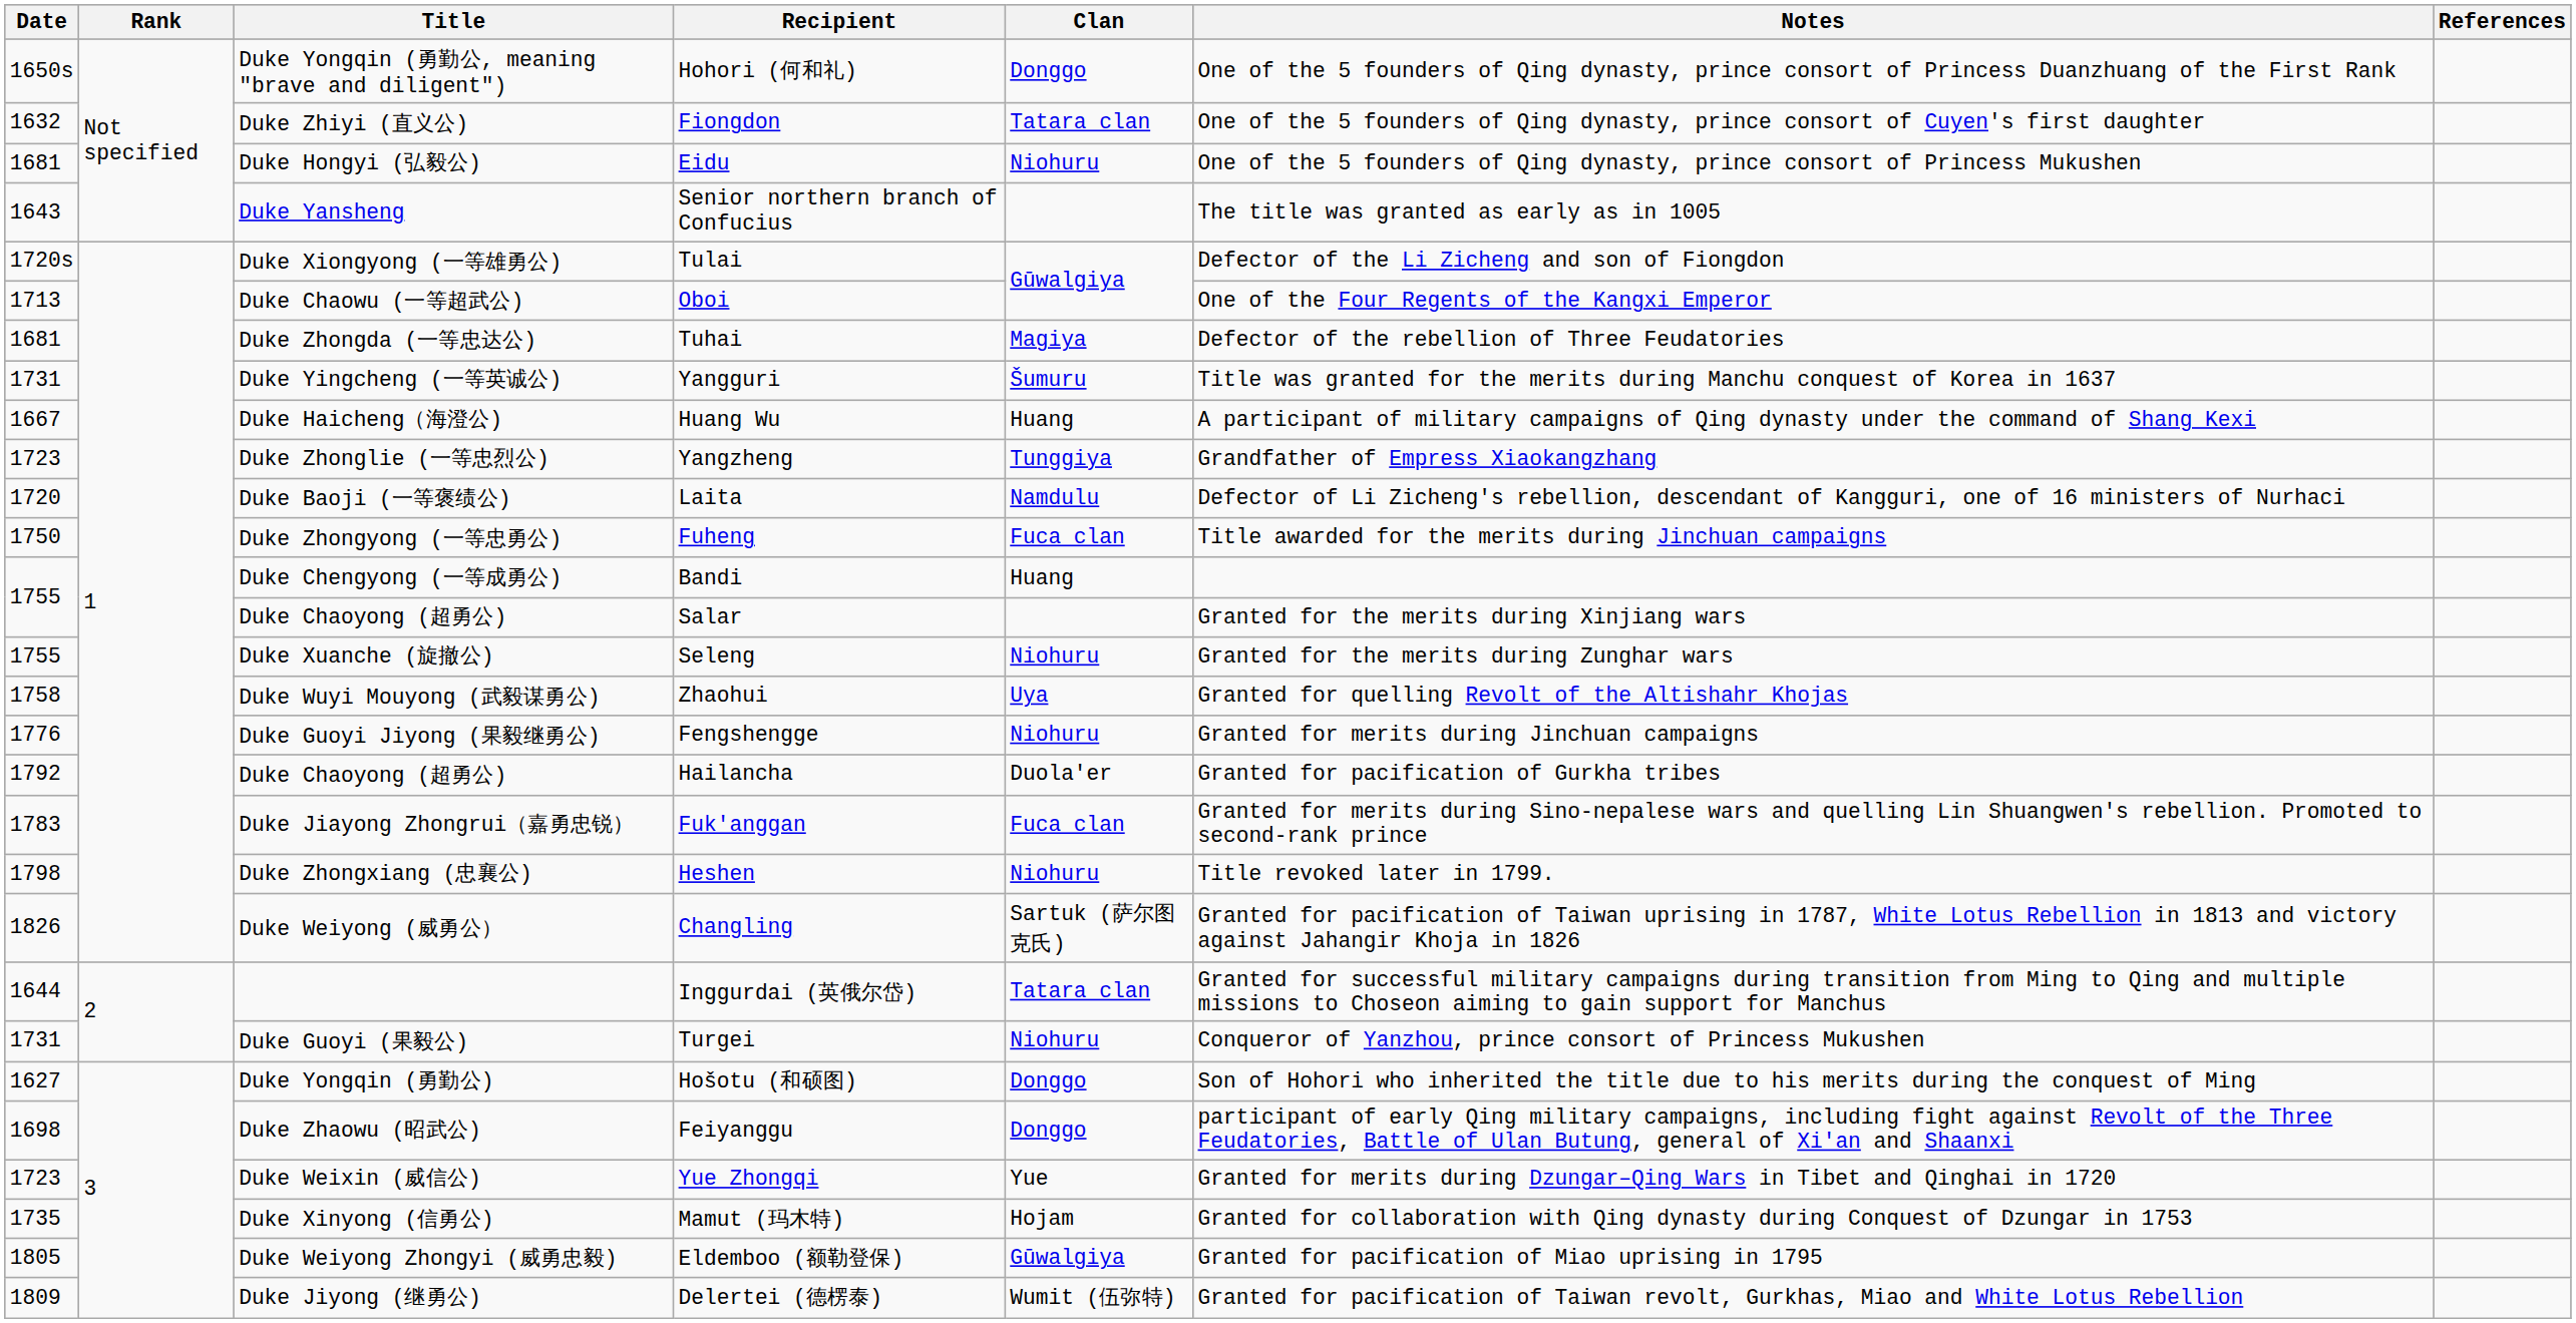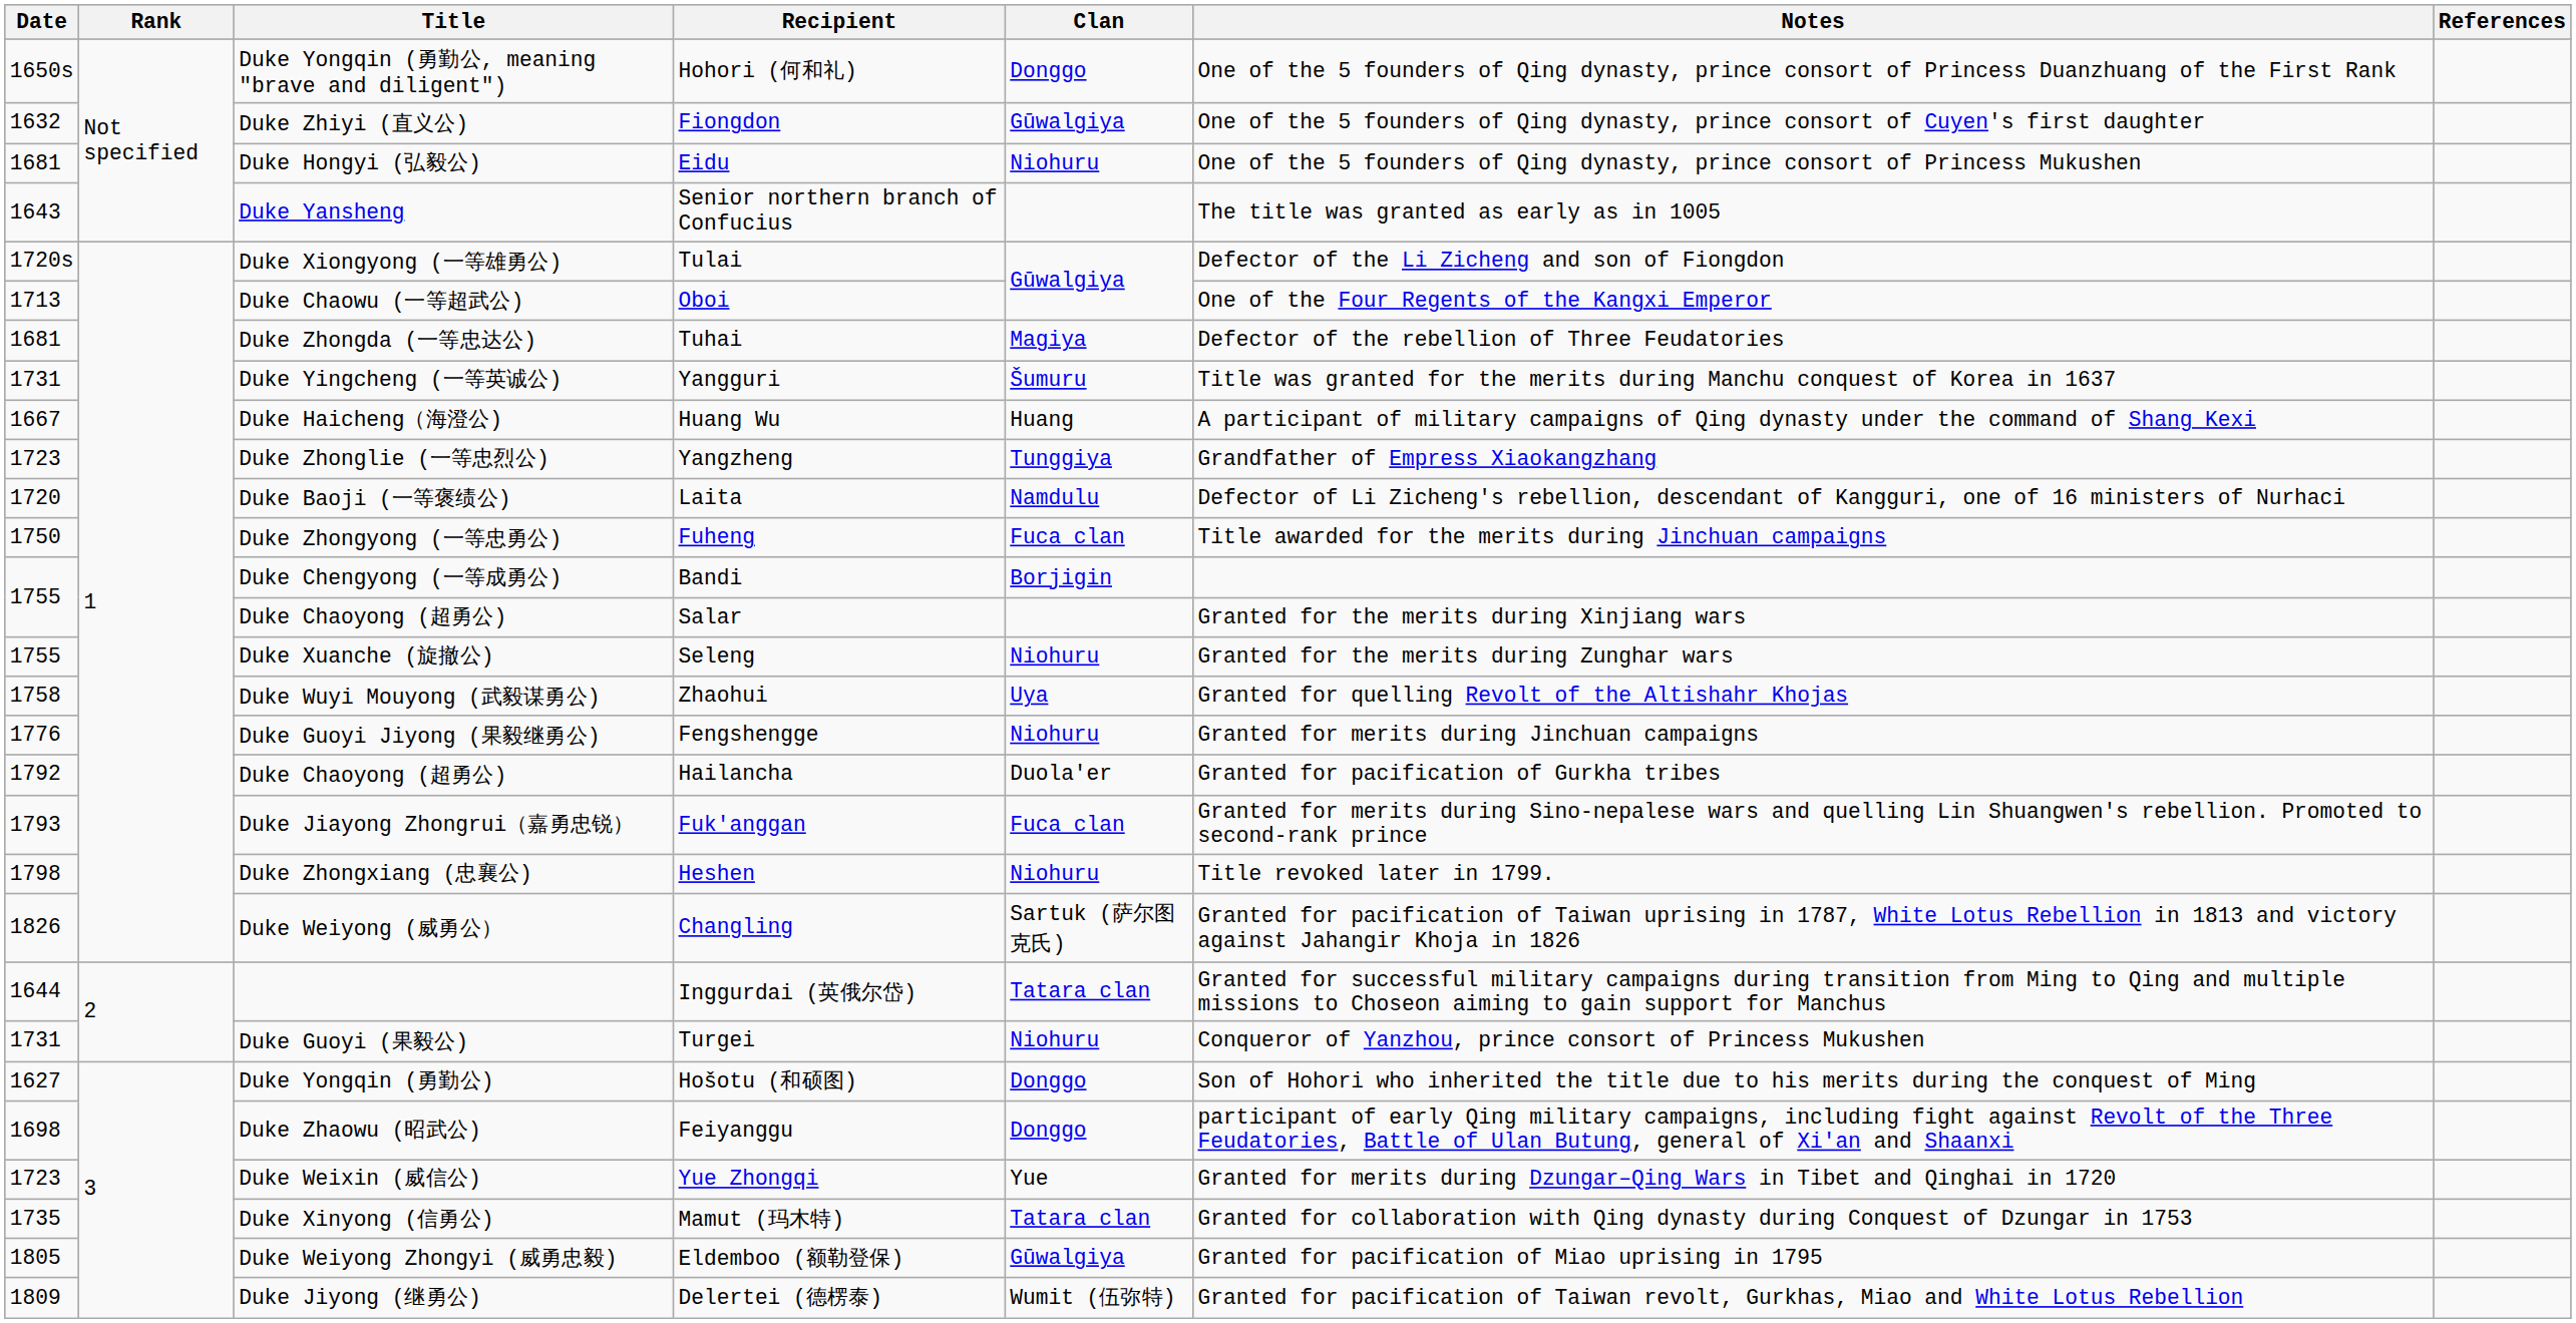Fiongdon | Clan: Tatara clan -> Gūwalgiya
Bandi | Clan: Huang -> Borjigin
Fuk'anggan | Date: 1783 -> 1793
Mamut (玛木特) | Clan: Hojam -> Tatara clan
